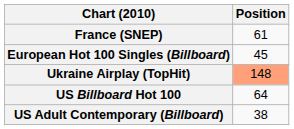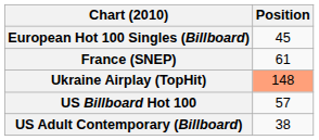rows swapped: European Hot 100 Singles (Billboard) <-> France (SNEP)
US Billboard Hot 100 | Position: 64 -> 57
